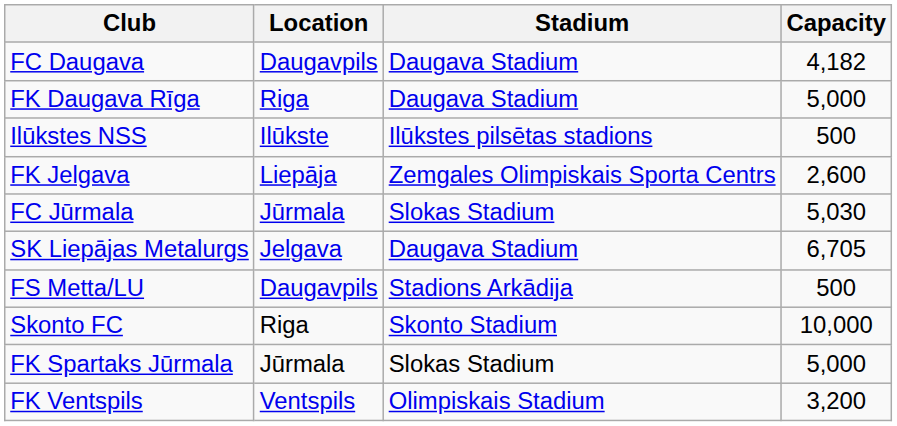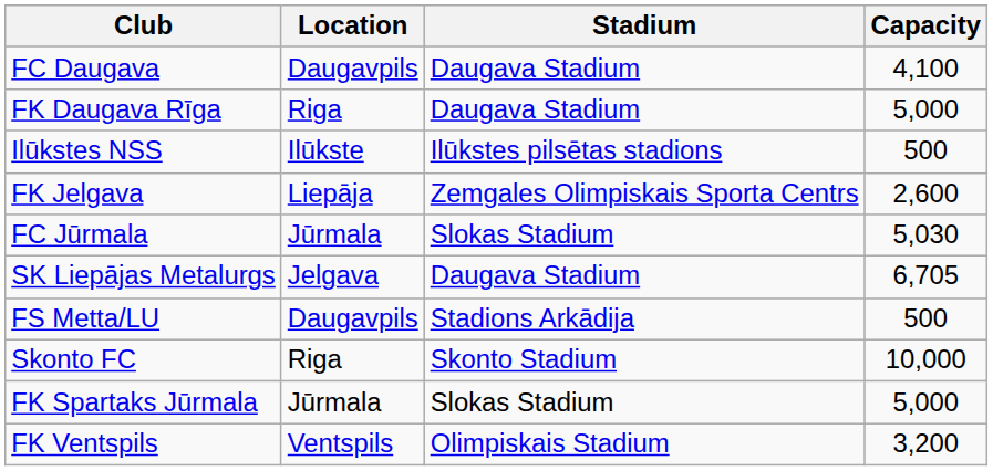FC Daugava | Capacity: 4,182 -> 4,100
